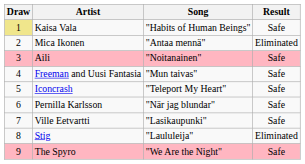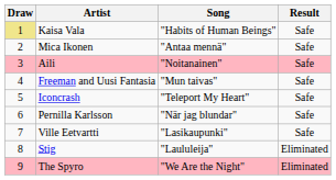Mica Ikonen | Result: Eliminated -> Safe
The Spyro | Result: Safe -> Eliminated
